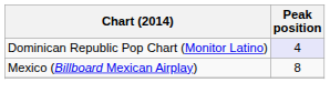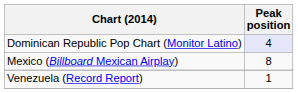+ row: Venezuela (Record Report) | 1
